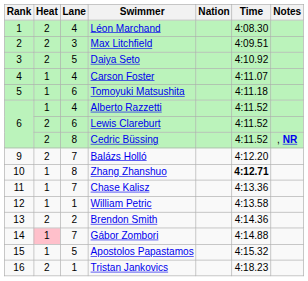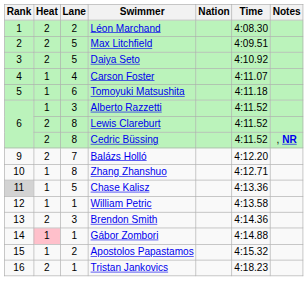Léon Marchand | Lane: 4 -> 2
Max Litchfield | Lane: 3 -> 5
Alberto Razzetti | Lane: 4 -> 3
Lewis Clareburt | Lane: 6 -> 8
Zhang Zhanshuo | Time: bold -> normal
Chase Kalisz | Rank: no background -> lightgrey background
Chase Kalisz | Lane: 7 -> 5
Brendon Smith | Lane: 2 -> 3
Gábor Zombori | Lane: 7 -> 1
Apostolos Papastamos | Lane: 5 -> 2
